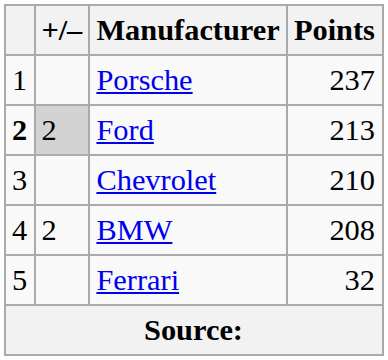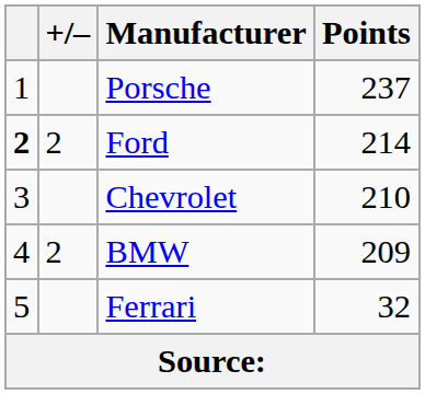Ford | +/–: lightgrey background -> no background
Ford | Points: 213 -> 214
BMW | Points: 208 -> 209
